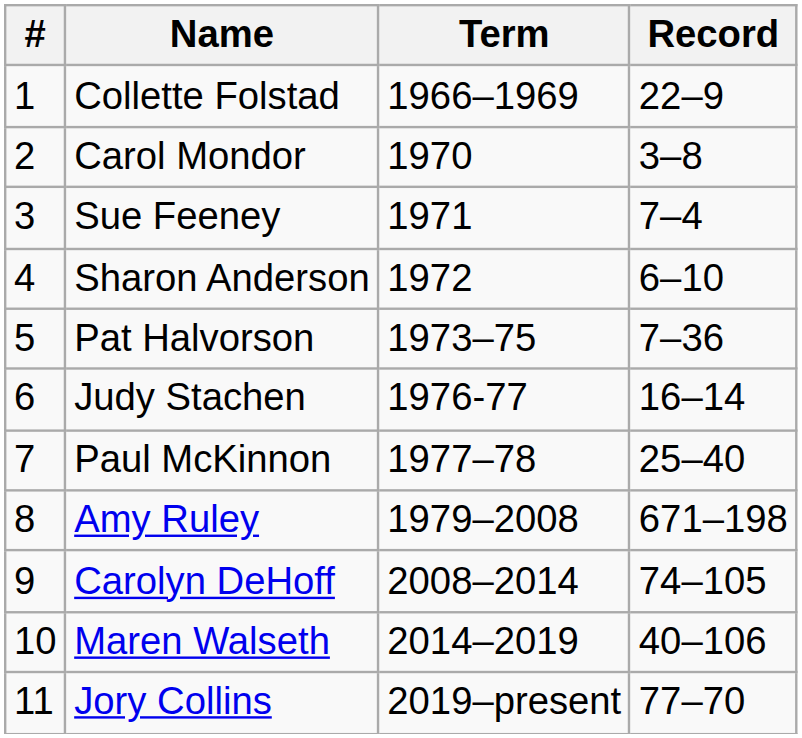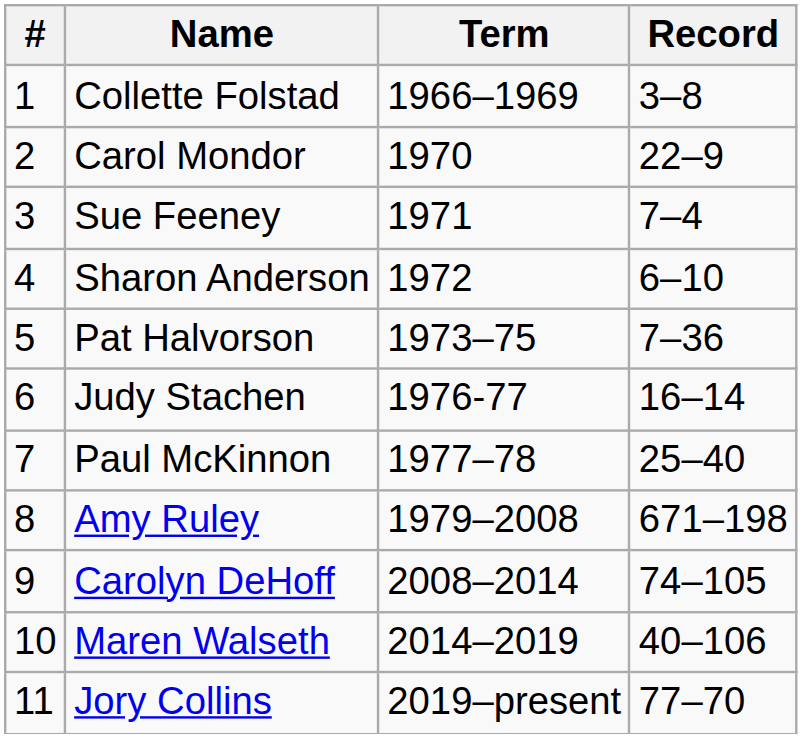Collette Folstad | Record: 22–9 -> 3–8
Carol Mondor | Record: 3–8 -> 22–9
